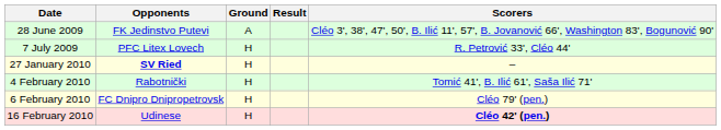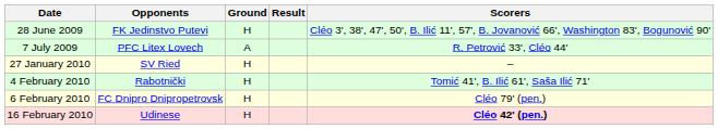28 June 2009 | Ground: A -> H
7 July 2009 | Ground: H -> A
27 January 2010 | Opponents: bold -> normal
